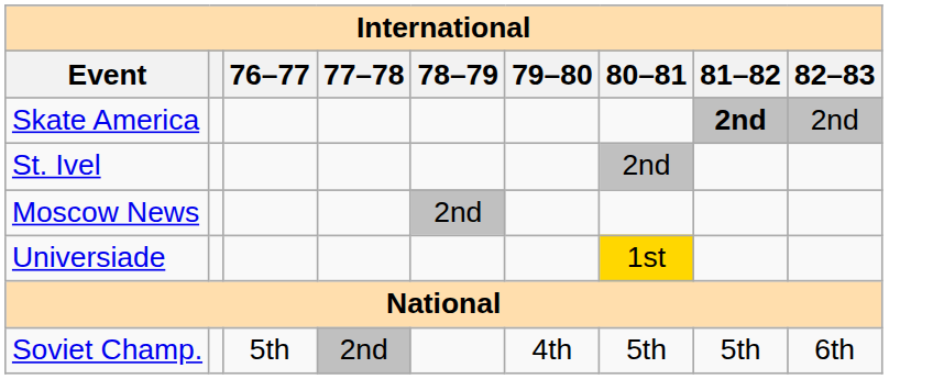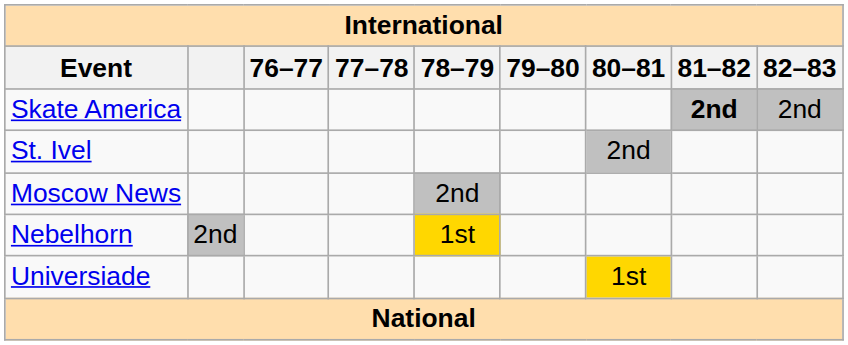+ row: Nebelhorn | 2nd | 1st
- row: Soviet Champ. | 5th | 2nd | 4th | 5th | 5th | 6th
